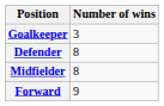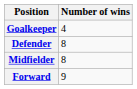Goalkeeper | Number of wins: 3 -> 4
